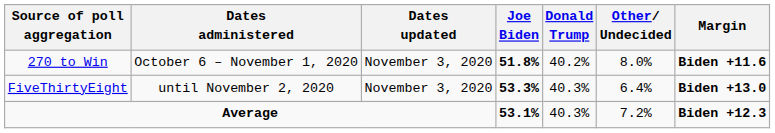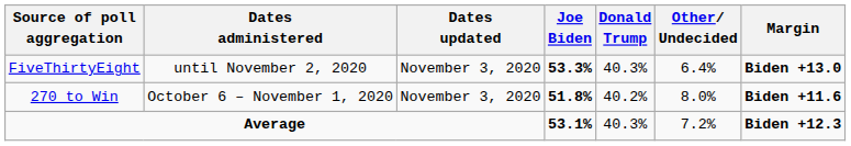rows swapped: 270 to Win <-> FiveThirtyEight
